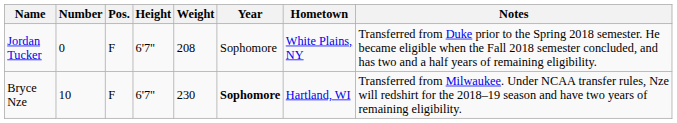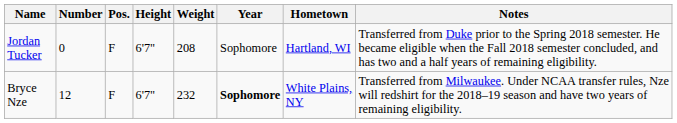Jordan Tucker | Hometown: White Plains, NY -> Hartland, WI
Bryce Nze | Number: 10 -> 12
Bryce Nze | Weight: 230 -> 232
Bryce Nze | Hometown: Hartland, WI -> White Plains, NY
